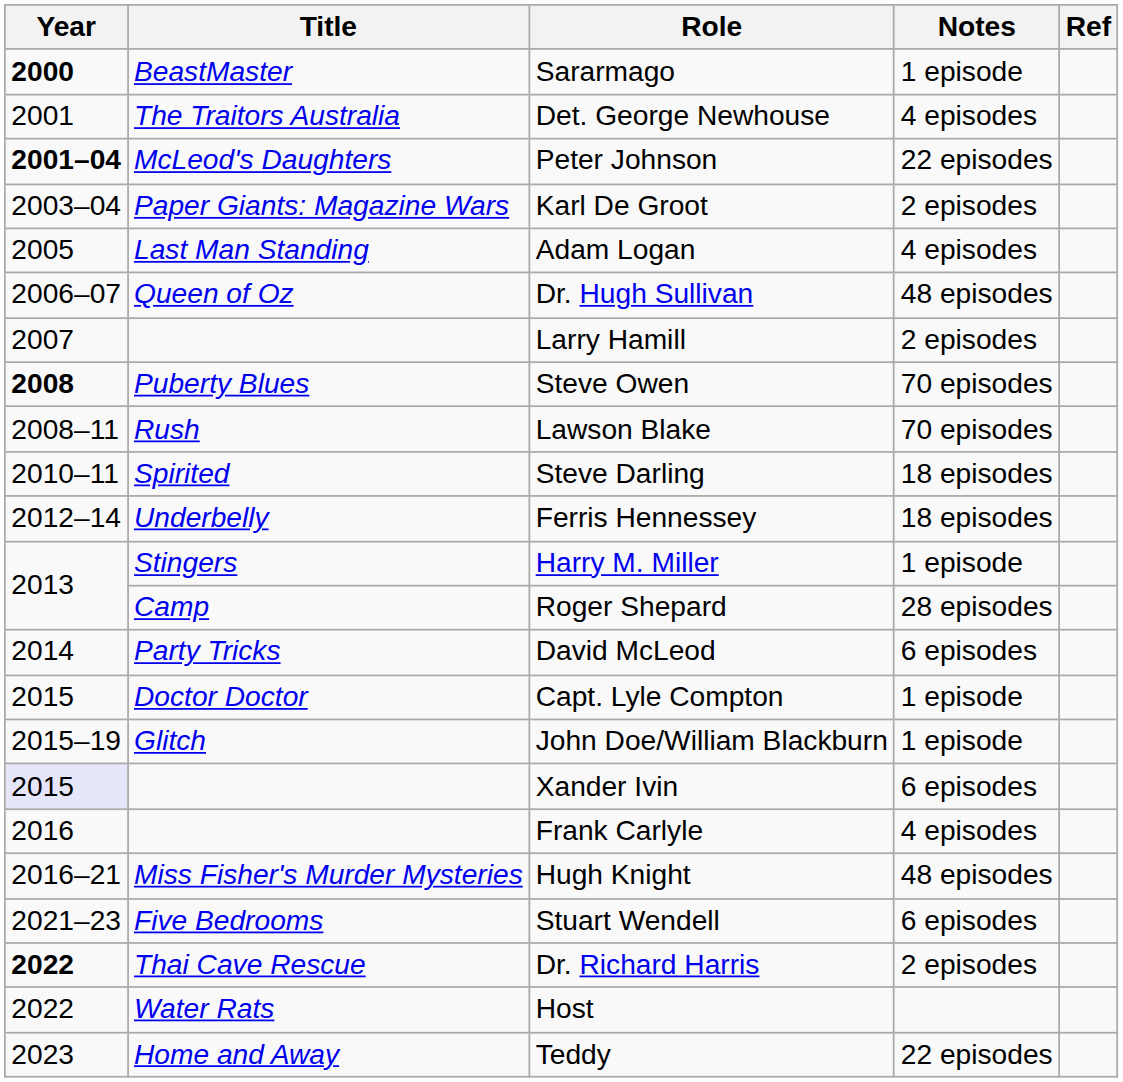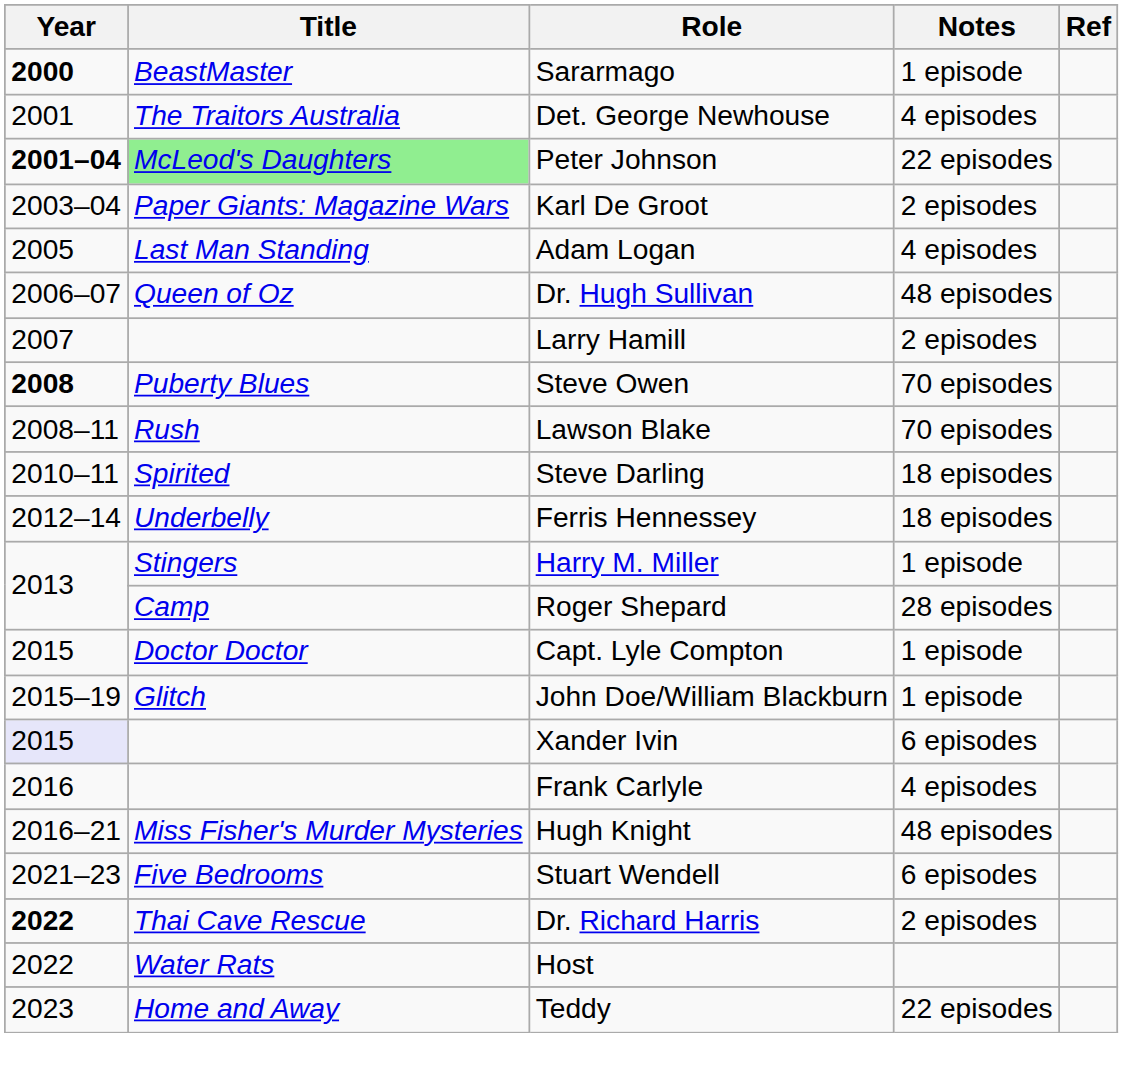Peter Johnson | Title: no background -> lightgreen background
- row: 2014 | Party Tricks | David McLeod | 6 episodes
